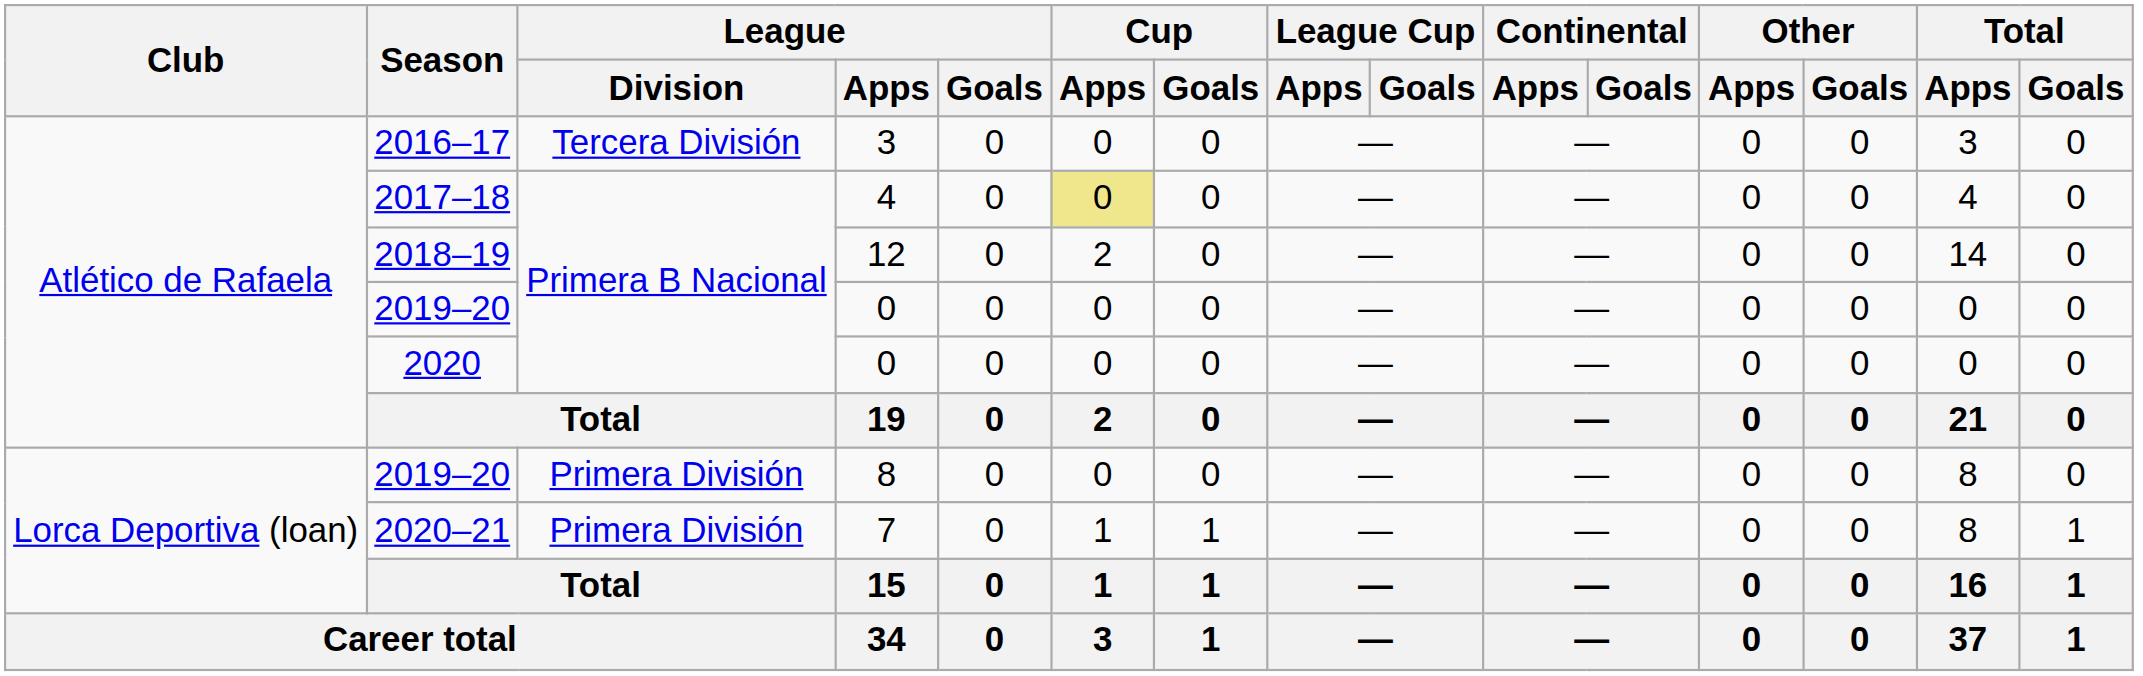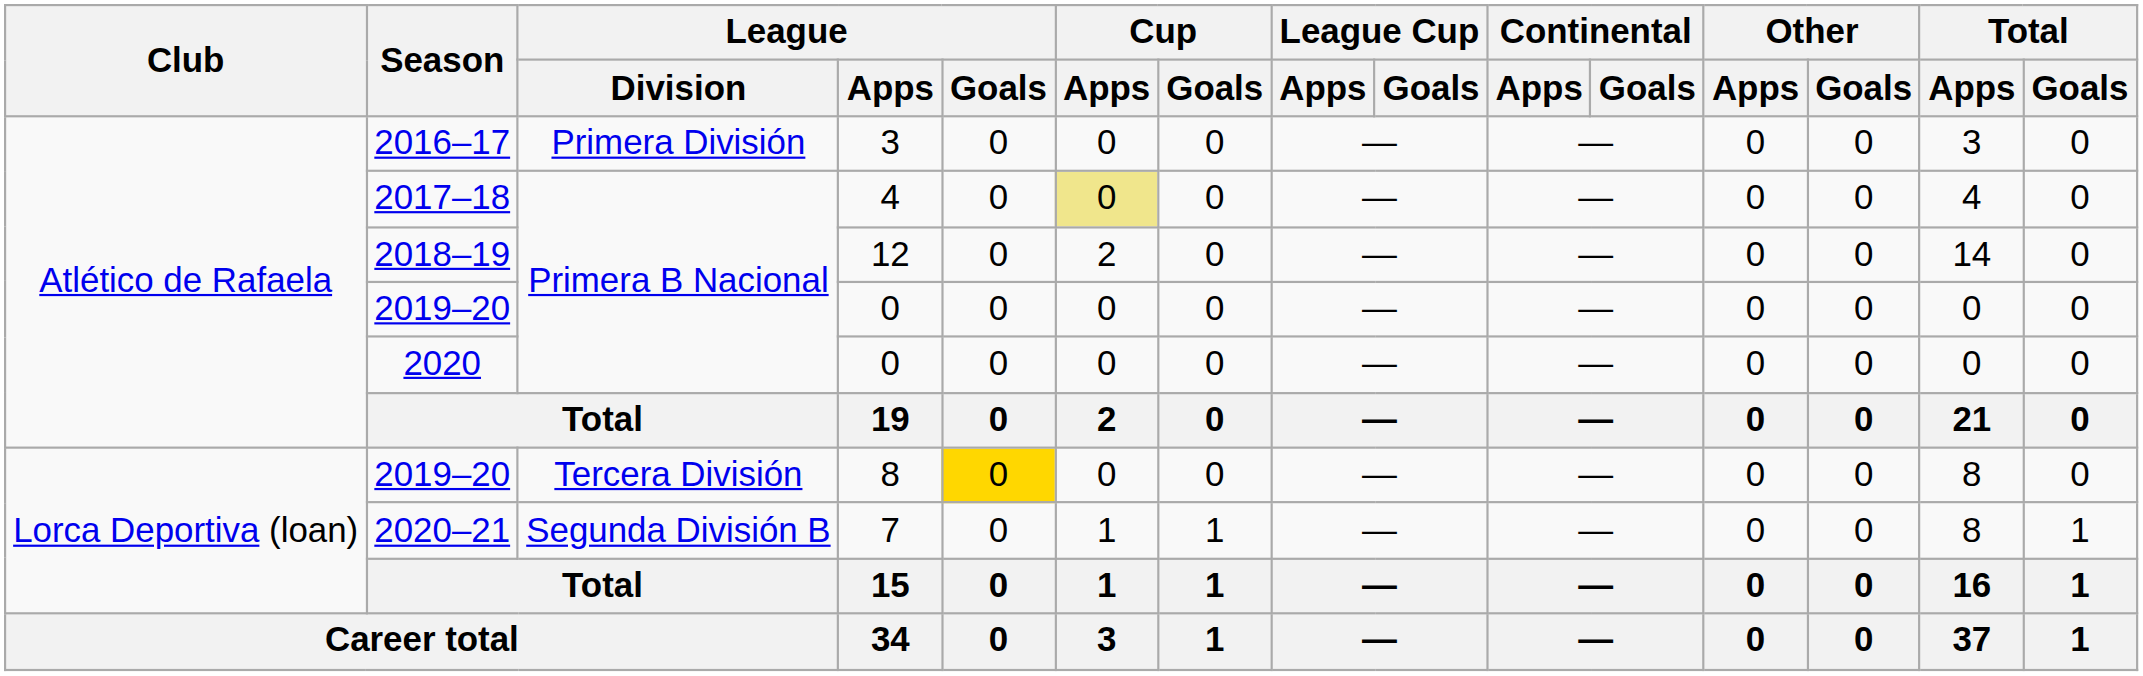2016–17 | League / Division: Tercera División -> Primera División
2019–20 / 8 | League / Division: Primera División -> Tercera División
2019–20 / 8 | League / Goals: no background -> gold background
2020–21 | League / Division: Primera División -> Segunda División B
